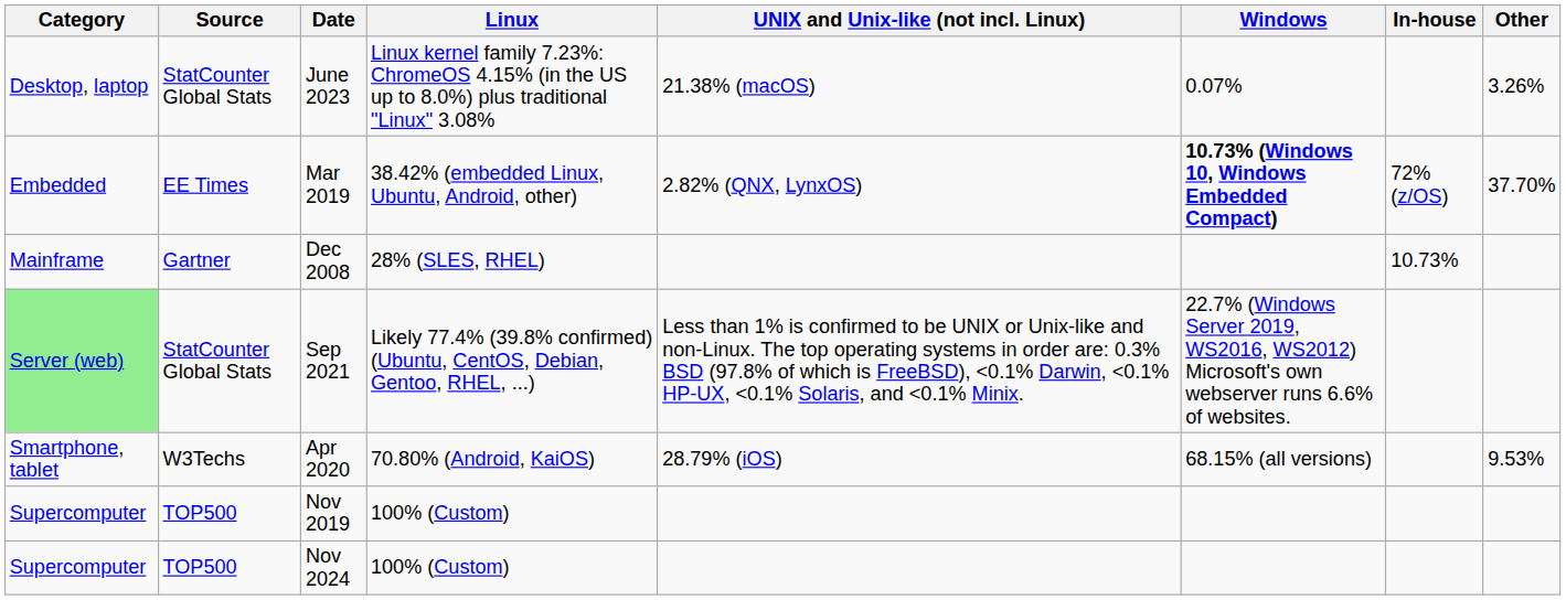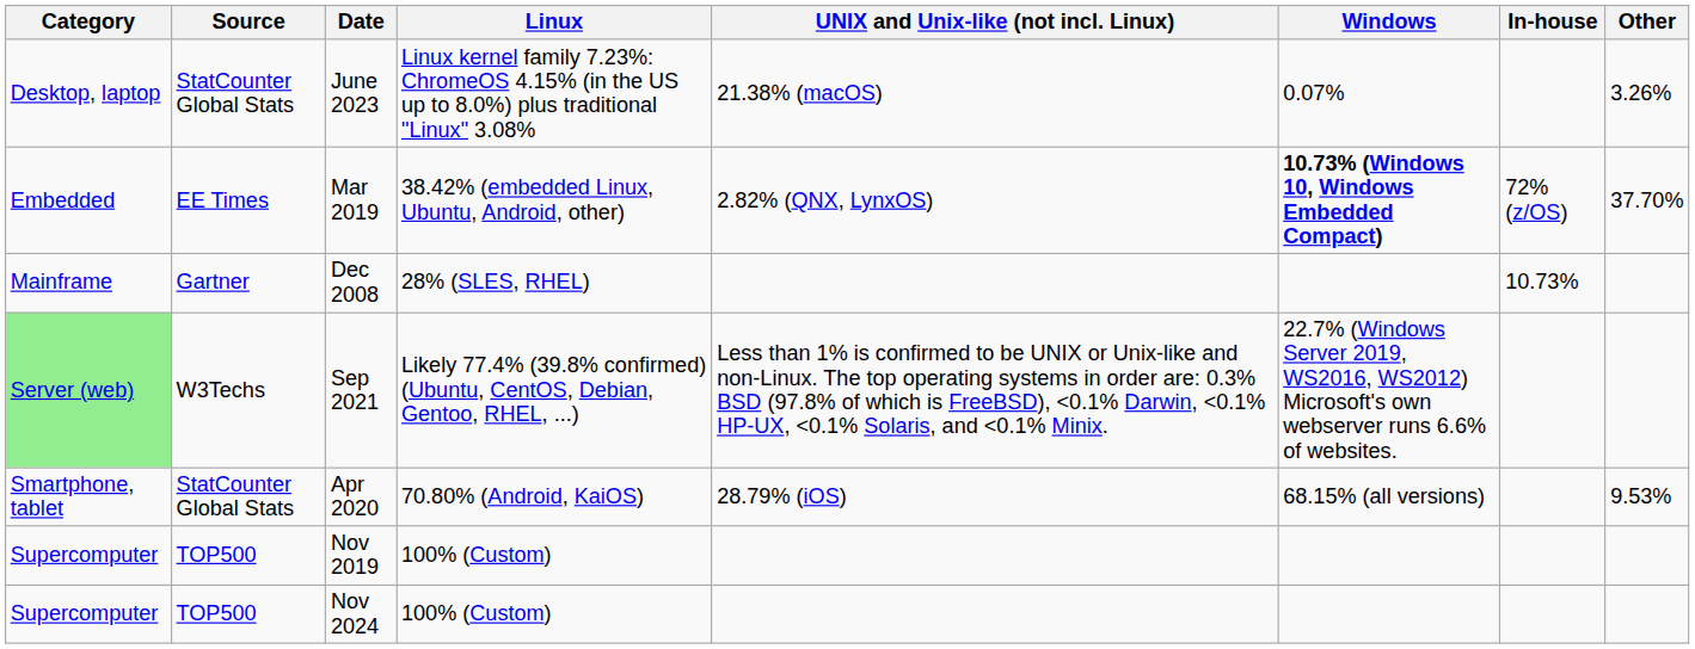Sep 2021 | Source: StatCounter Global Stats -> W3Techs
Apr 2020 | Source: W3Techs -> StatCounter Global Stats
